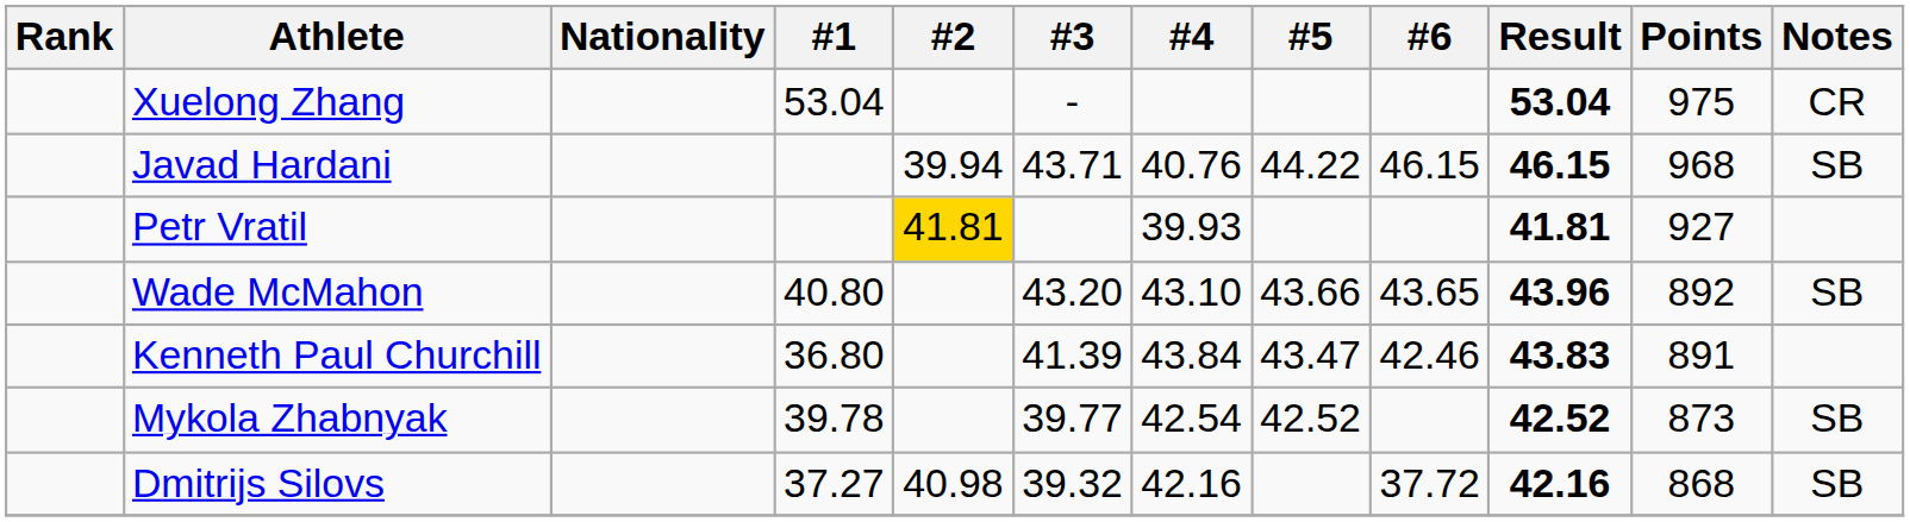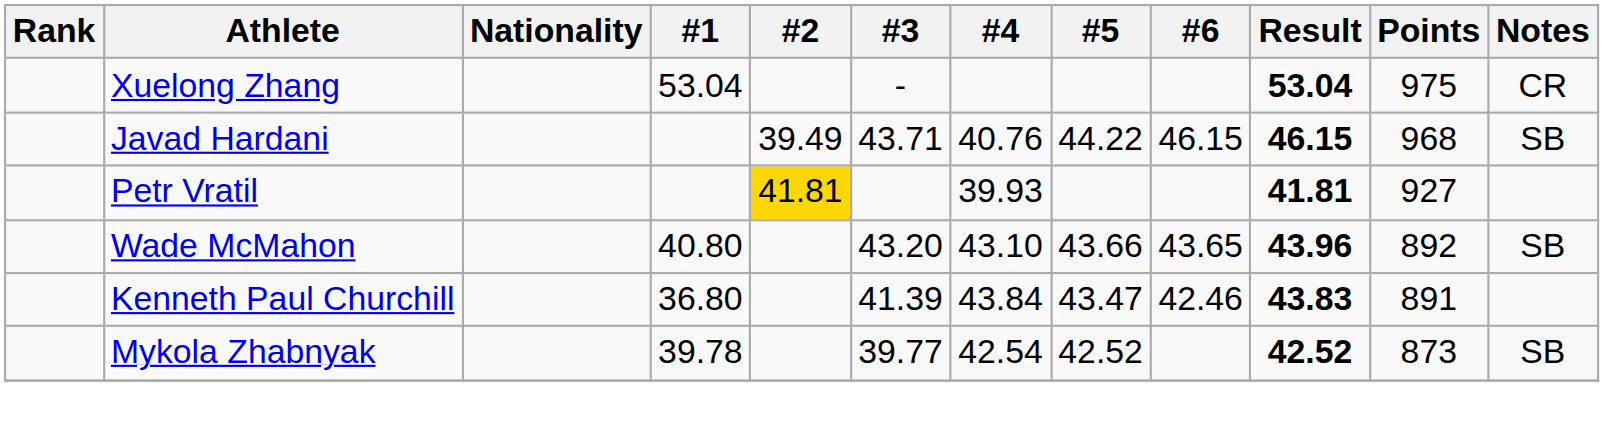Javad Hardani | #2: 39.94 -> 39.49
- row: Dmitrijs Silovs | 37.27 | 40.98 | 39.32 | 42.16 | 37.72 | 42.16 | 868 | SB
